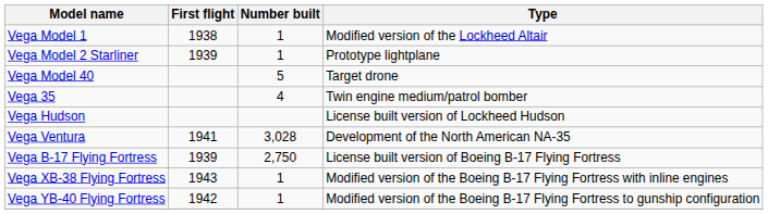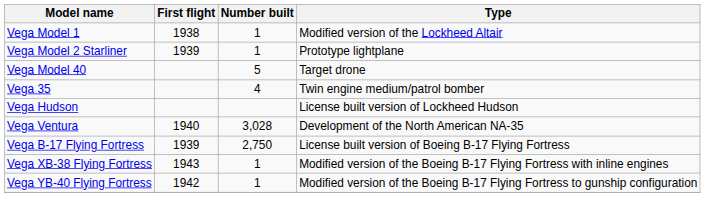Vega Ventura | First flight: 1941 -> 1940
